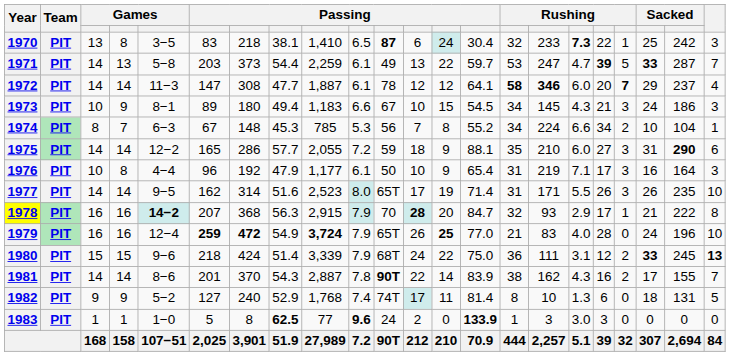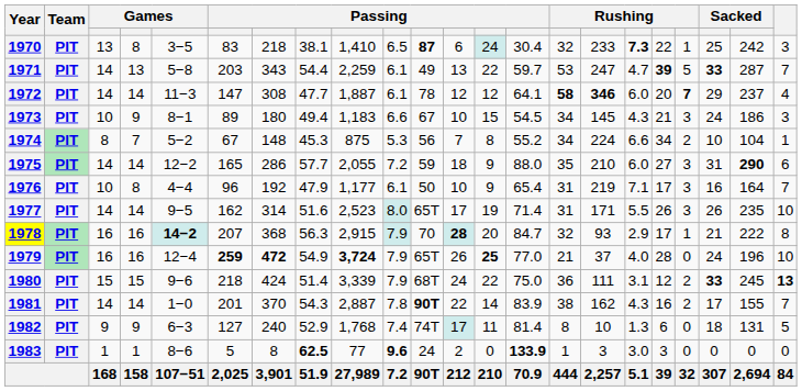1971 | column 7: 373 -> 343
1974 | column 5: 6−3 -> 5−2
1974 | column 9: 785 -> 875
1975 | column 14: 88.1 -> 88.0
1976 | column 22: 3 -> 7
1979 | column 16: 83 -> 37
1981 | column 5: 8−6 -> 1−0
1982 | column 5: 5−2 -> 6−3
1983 | column 5: 1−0 -> 8−6
